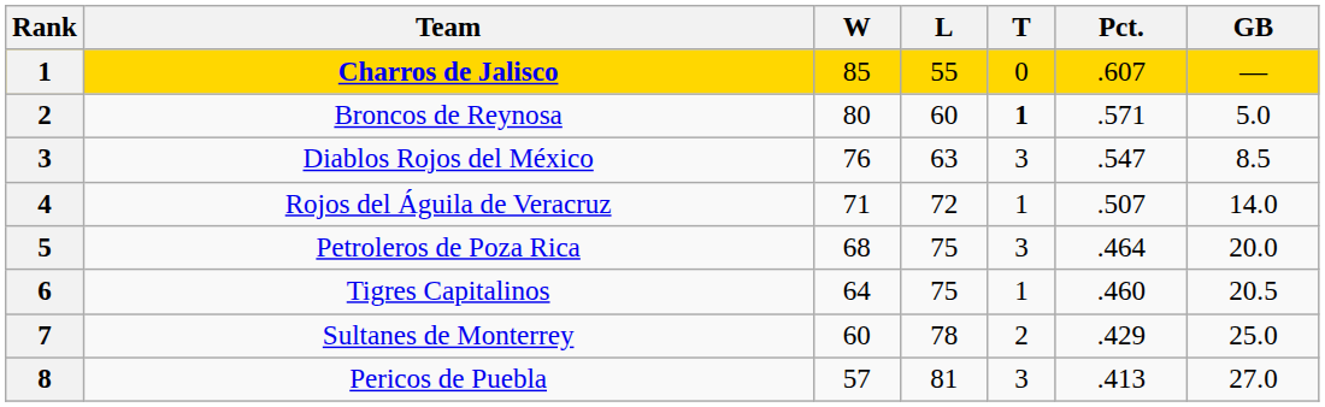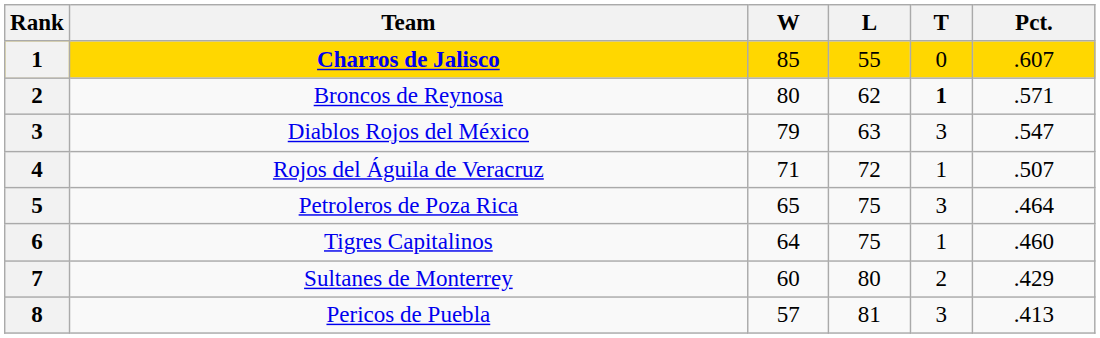- column: GB | — | 5.0 | 8.5 | 14.0 | 20.0 | 20.5 | 25.0 | 27.0
Broncos de Reynosa | L: 60 -> 62
Diablos Rojos del México | W: 76 -> 79
Petroleros de Poza Rica | W: 68 -> 65
Sultanes de Monterrey | L: 78 -> 80
